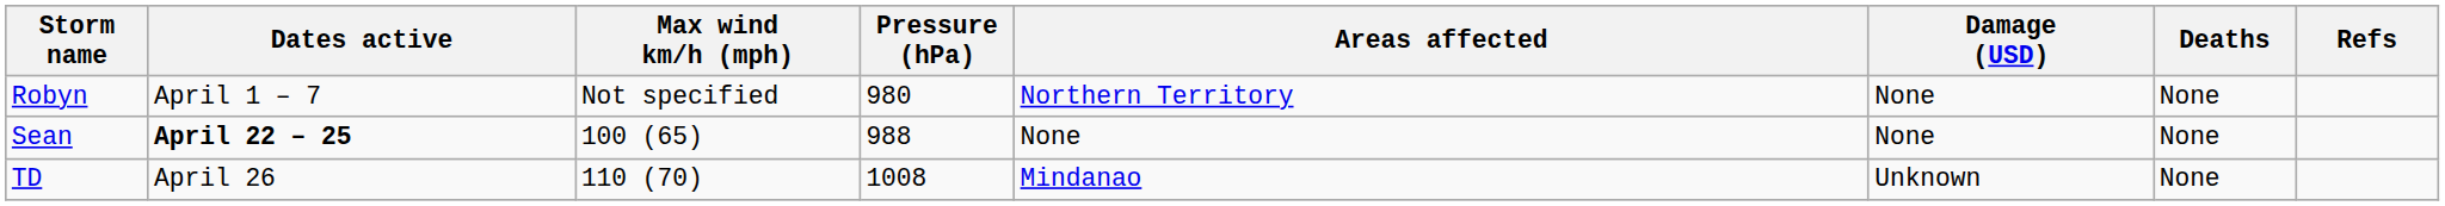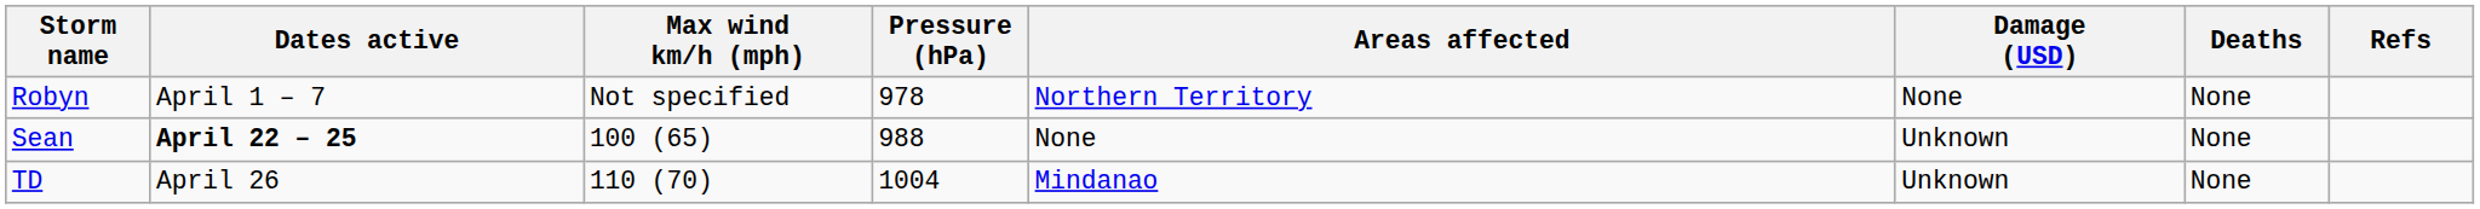Robyn | Pressure (hPa): 980 -> 978
Sean | Damage (USD): None -> Unknown
TD | Pressure (hPa): 1008 -> 1004
